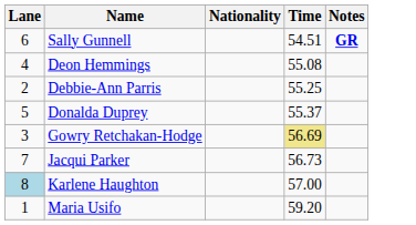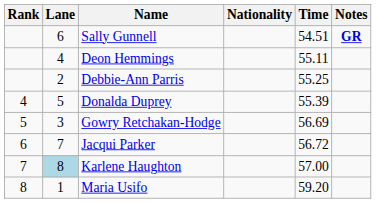+ column: Rank | 4 | 5 | 6 | 7 | 8
Deon Hemmings | Time: 55.08 -> 55.11
Donalda Duprey | Time: 55.37 -> 55.39
Gowry Retchakan-Hodge | Time: khaki background -> no background
Jacqui Parker | Time: 56.73 -> 56.72
